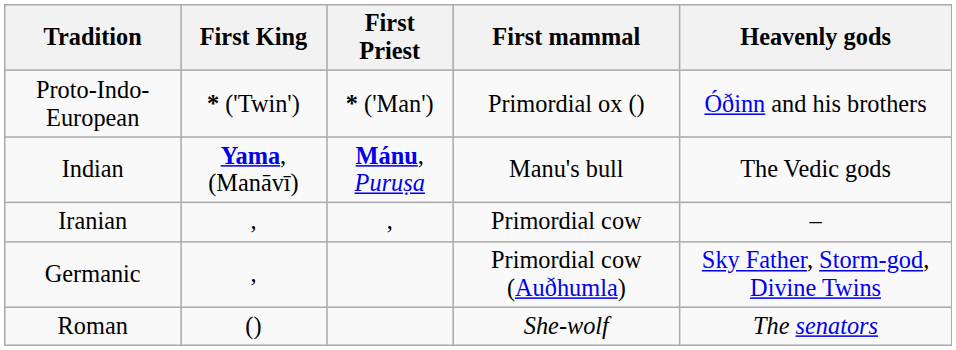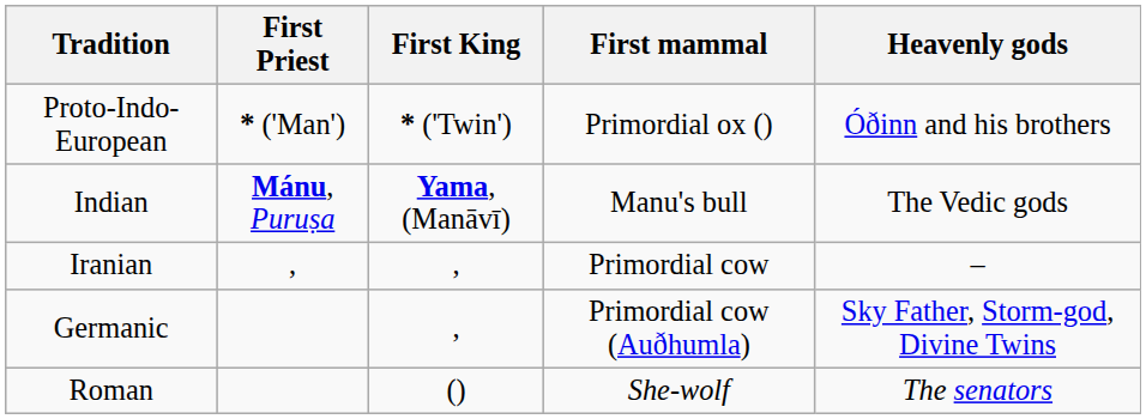columns swapped: First Priest <-> First King
